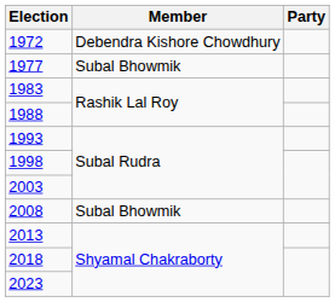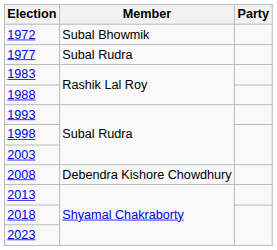1972 | Member: Debendra Kishore Chowdhury -> Subal Bhowmik
1977 | Member: Subal Bhowmik -> Subal Rudra
2008 | Member: Subal Bhowmik -> Debendra Kishore Chowdhury
